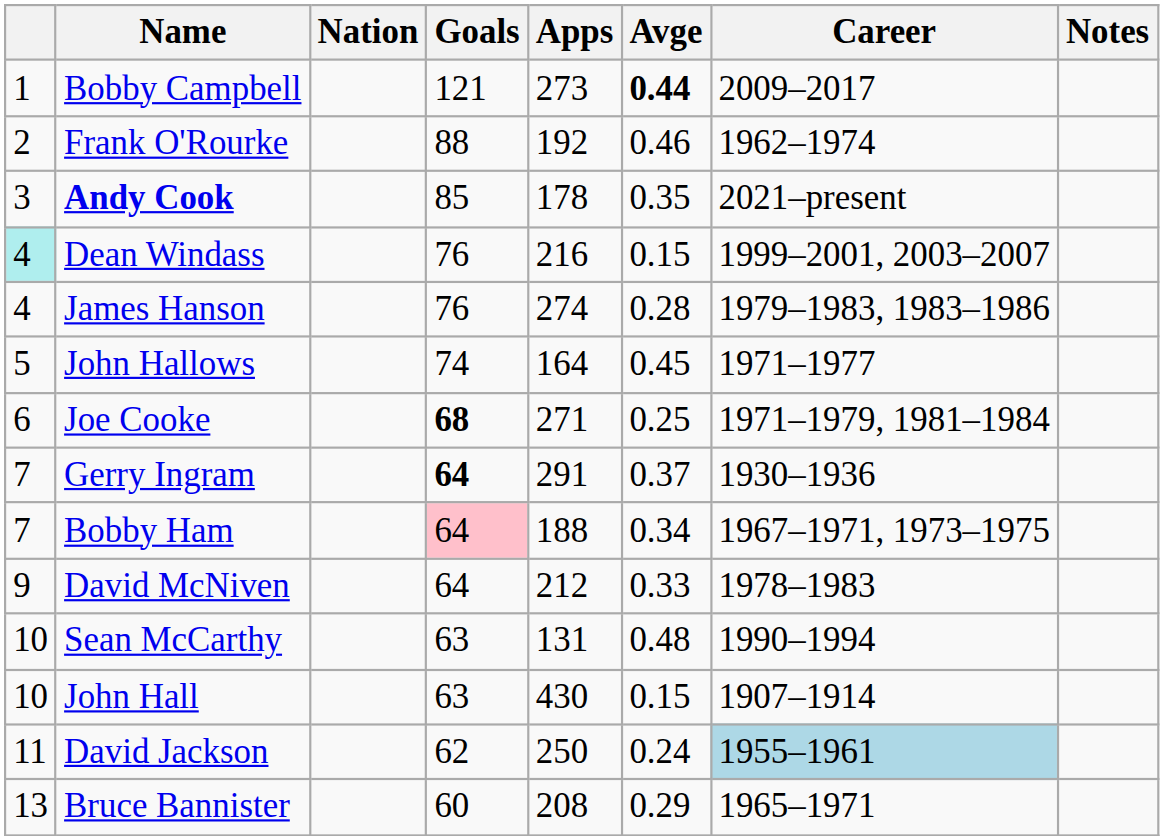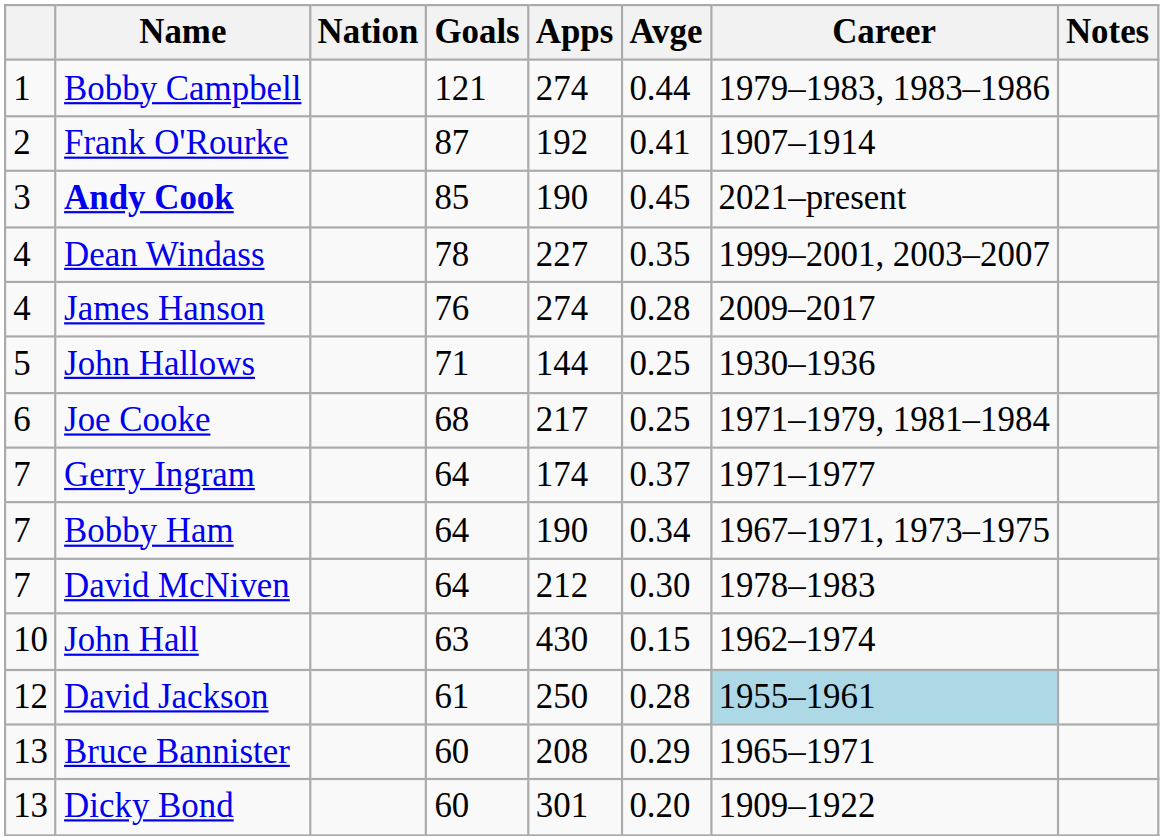Bobby Campbell | Apps: 273 -> 274
Bobby Campbell | Avge: bold -> normal
Bobby Campbell | Career: 2009–2017 -> 1979–1983, 1983–1986
Frank O'Rourke | Goals: 88 -> 87
Frank O'Rourke | Avge: 0.46 -> 0.41
Frank O'Rourke | Career: 1962–1974 -> 1907–1914
Andy Cook | Apps: 178 -> 190
Andy Cook | Avge: 0.35 -> 0.45
Dean Windass | column 1: paleturquoise background -> no background
Dean Windass | Goals: 76 -> 78
Dean Windass | Apps: 216 -> 227
Dean Windass | Avge: 0.15 -> 0.35
James Hanson | Career: 1979–1983, 1983–1986 -> 2009–2017
John Hallows | Goals: 74 -> 71
John Hallows | Apps: 164 -> 144
John Hallows | Avge: 0.45 -> 0.25
John Hallows | Career: 1971–1977 -> 1930–1936
Joe Cooke | Goals: bold -> normal
Joe Cooke | Apps: 271 -> 217
Gerry Ingram | Goals: bold -> normal
Gerry Ingram | Apps: 291 -> 174
Gerry Ingram | Career: 1930–1936 -> 1971–1977
Bobby Ham | Goals: pink background -> no background
Bobby Ham | Apps: 188 -> 190
David McNiven | column 1: 9 -> 7
David McNiven | Avge: 0.33 -> 0.30
- row: 10 | Sean McCarthy | 63 | 131 | 0.48 | 1990–1994
John Hall | Career: 1907–1914 -> 1962–1974
David Jackson | column 1: 11 -> 12
David Jackson | Goals: 62 -> 61
David Jackson | Avge: 0.24 -> 0.28
+ row: 13 | Dicky Bond | 60 | 301 | 0.20 | 1909–1922
